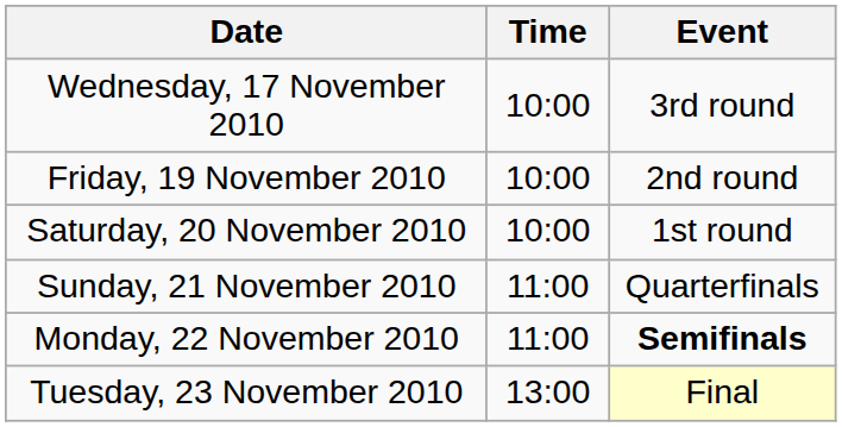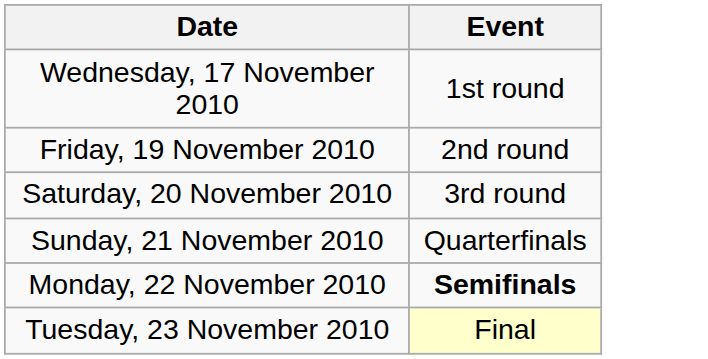- column: Time | 10:00 | 10:00 | 10:00 | 11:00 | 11:00 | 13:00
Wednesday, 17 November 2010 | Event: 3rd round -> 1st round
Saturday, 20 November 2010 | Event: 1st round -> 3rd round
